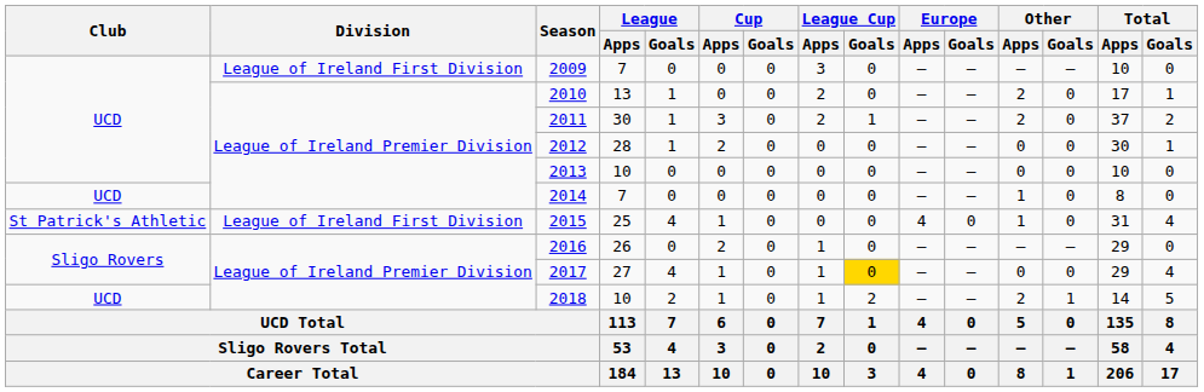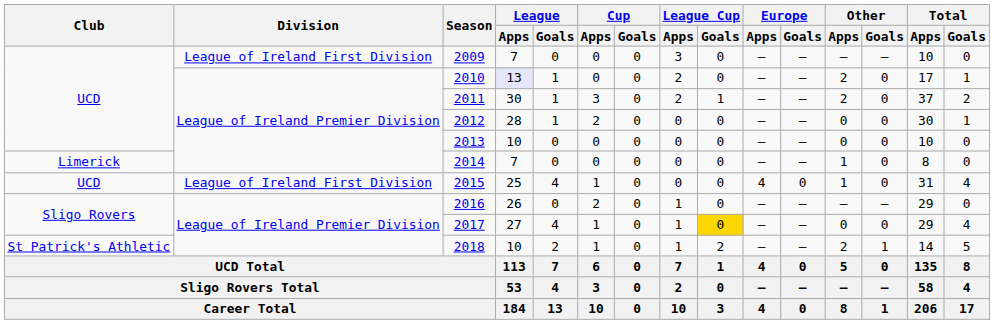2010 | League / Apps: no background -> lavender background
2014 | Club: UCD -> Limerick
2015 | Club: St Patrick's Athletic -> UCD
2018 | Club: UCD -> St Patrick's Athletic
